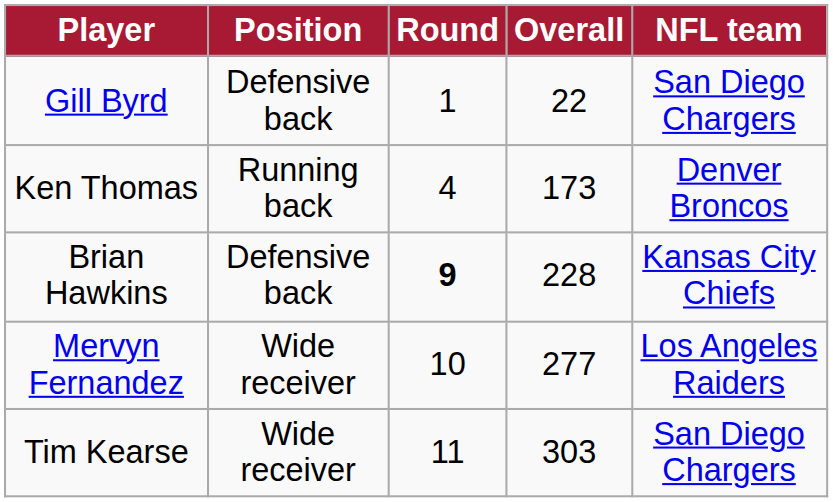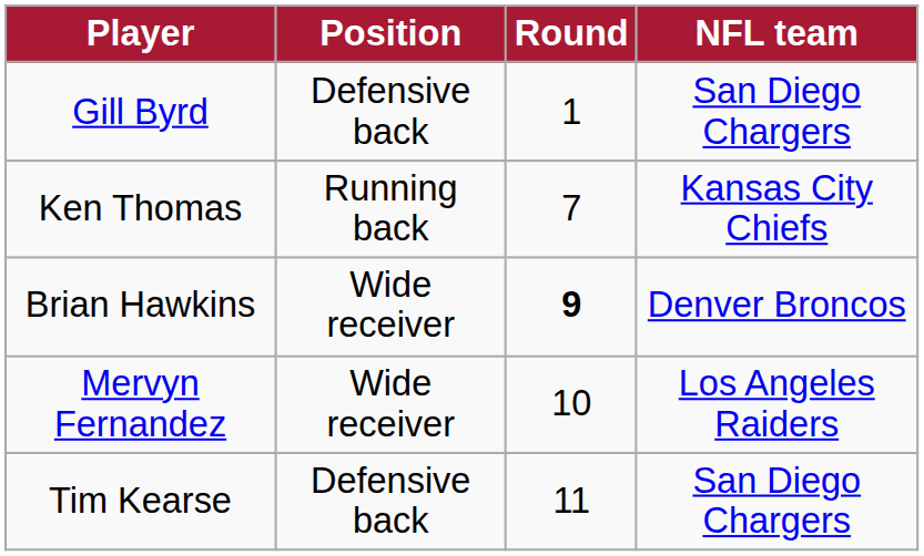- column: Overall | 22 | 173 | 228 | 277 | 303
Ken Thomas | Round: 4 -> 7
Ken Thomas | NFL team: Denver Broncos -> Kansas City Chiefs
Brian Hawkins | Position: Defensive back -> Wide receiver
Brian Hawkins | NFL team: Kansas City Chiefs -> Denver Broncos
Tim Kearse | Position: Wide receiver -> Defensive back
